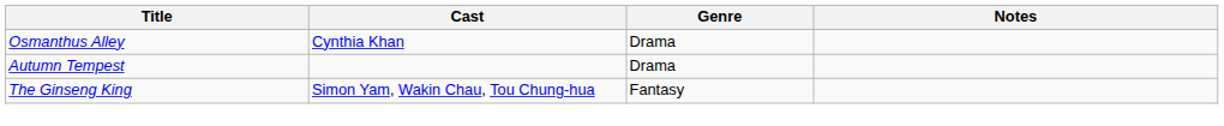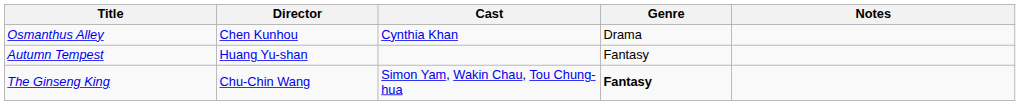+ column: Director | Chen Kunhou | Huang Yu-shan | Chu-Chin Wang
Autumn Tempest | Genre: Drama -> Fantasy
The Ginseng King | Genre: normal -> bold
